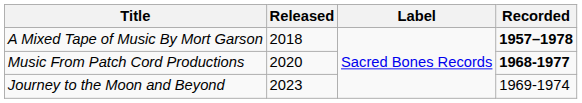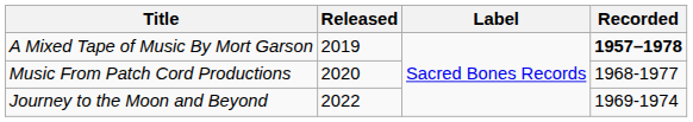A Mixed Tape of Music By Mort Garson | Released: 2018 -> 2019
Music From Patch Cord Productions | Recorded: bold -> normal
Journey to the Moon and Beyond | Released: 2023 -> 2022
